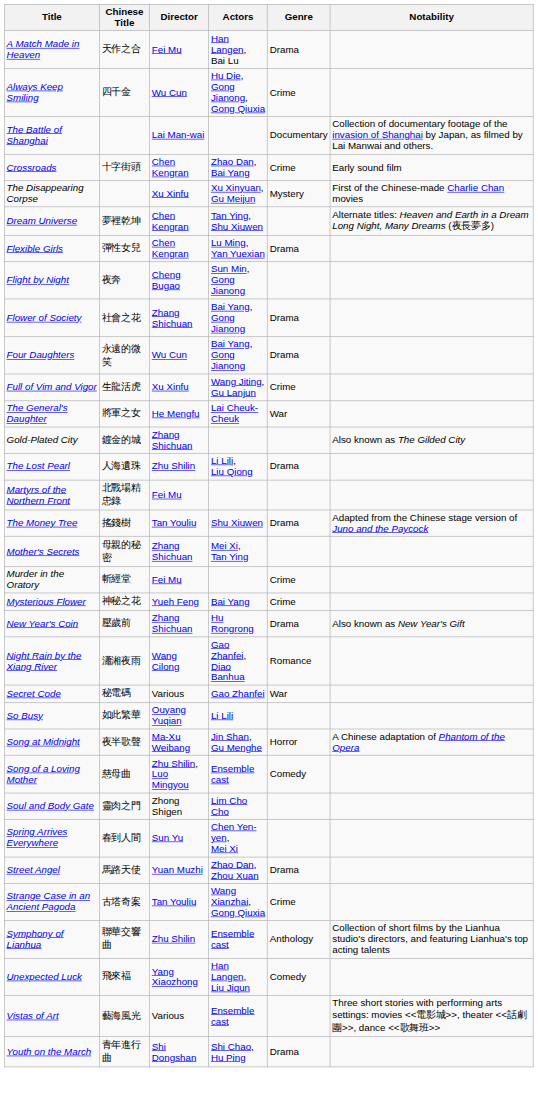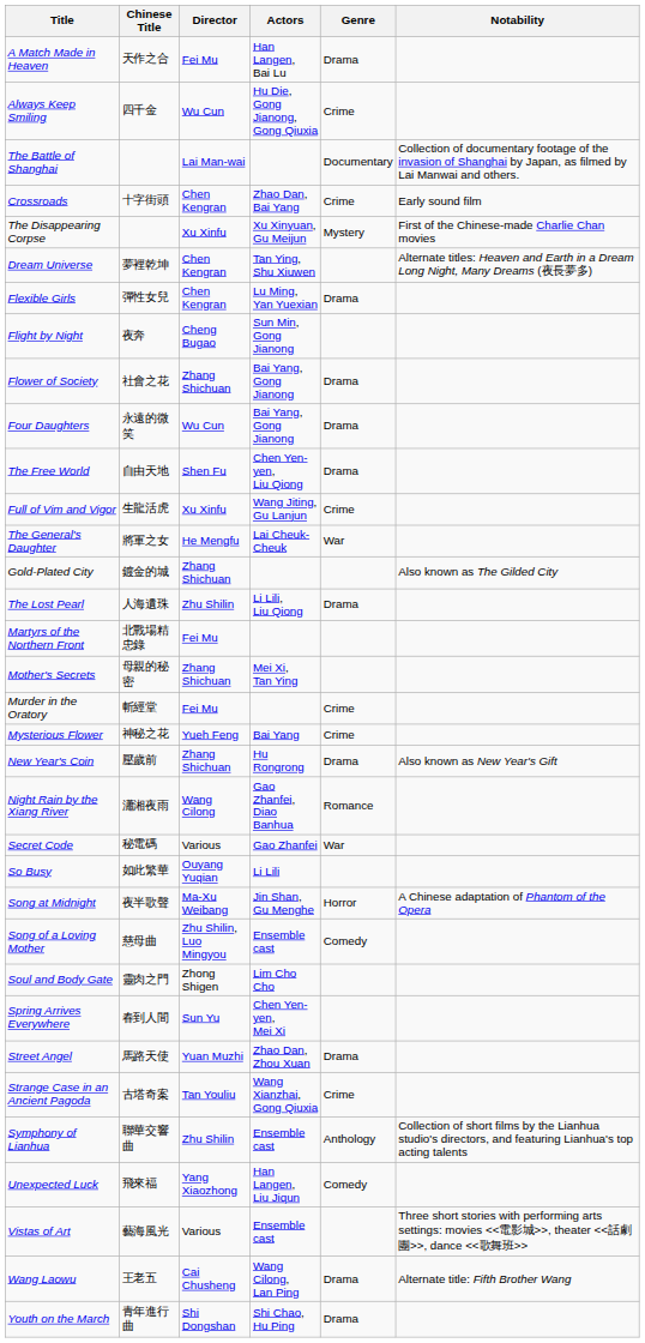+ row: The Free World | 自由天地 | Shen Fu | Chen Yen-yen, Liu Qiong | Drama
- row: The Money Tree | 搖錢樹 | Tan Youliu | Shu Xiuwen | Drama | Adapted from the Chinese stage version of Juno and the Paycock
+ row: Wang Laowu | 王老五 | Cai Chusheng | Wang Cilong, Lan Ping | Drama | Alternate title: Fifth Brother Wang
